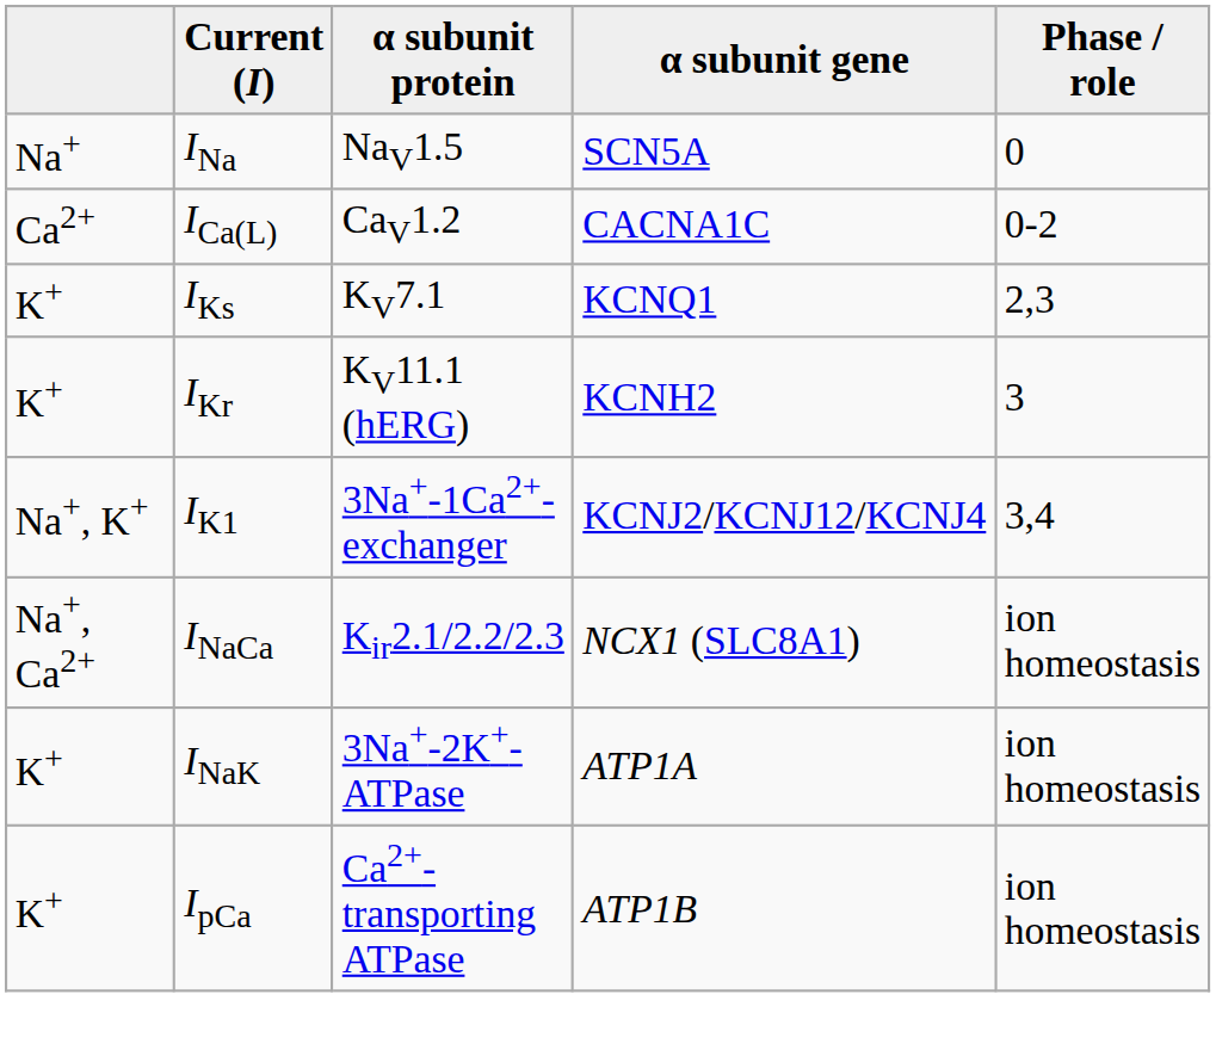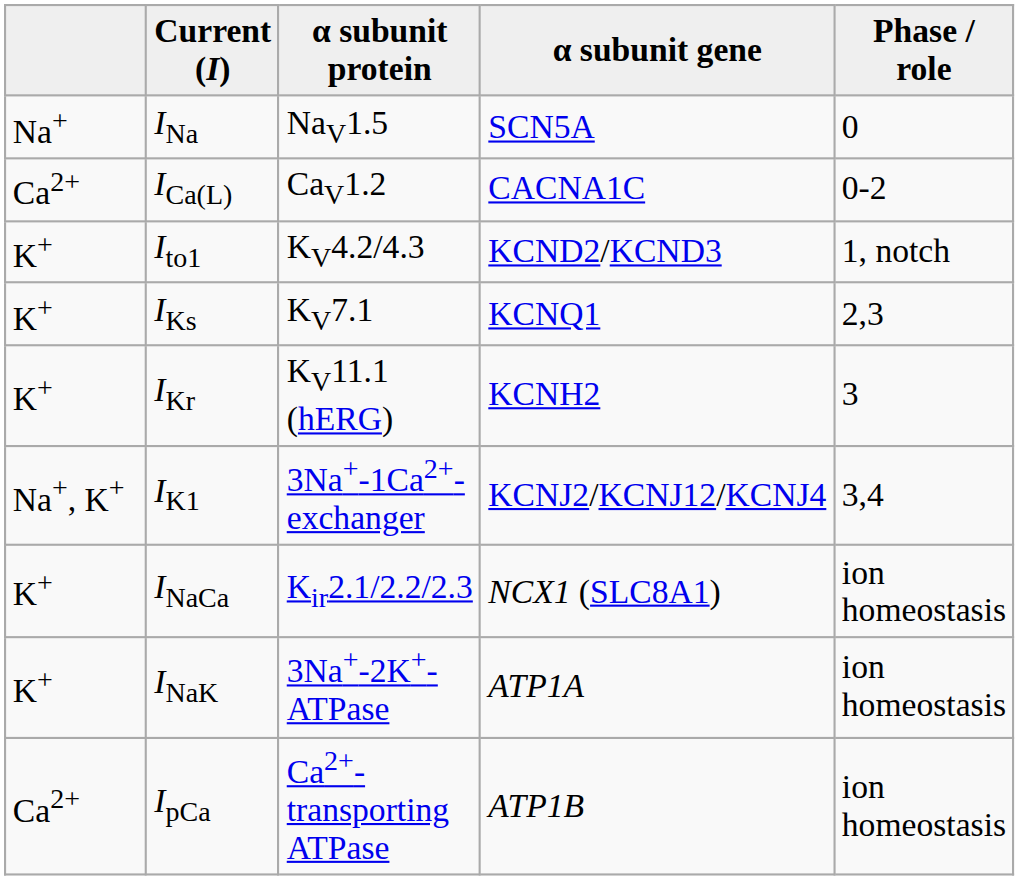+ row: K+ | Ito1 | KV4.2/4.3 | KCND2/KCND3 | 1, notch
INaCa | column 1: Na+, Ca2+ -> K+
IpCa | column 1: K+ -> Ca2+
